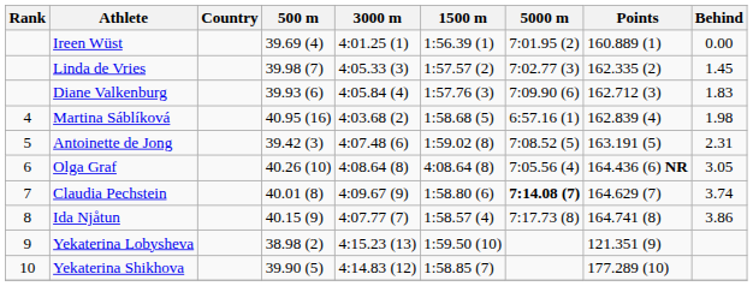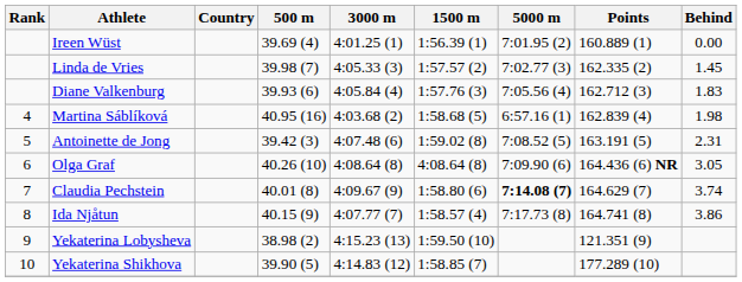Diane Valkenburg | 5000 m: 7:09.90 (6) -> 7:05.56 (4)
Olga Graf | 5000 m: 7:05.56 (4) -> 7:09.90 (6)
